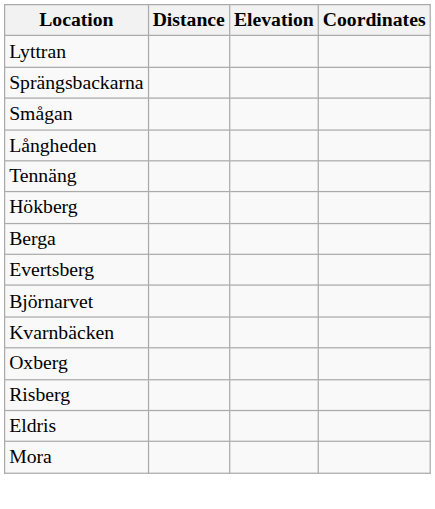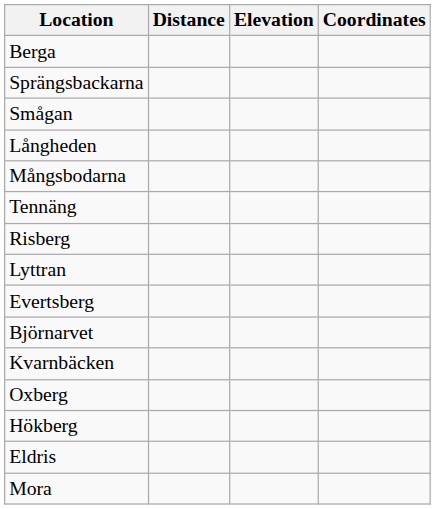rows swapped: Berga <-> Lyttran
+ row: Mångsbodarna
rows swapped: Risberg <-> Hökberg
